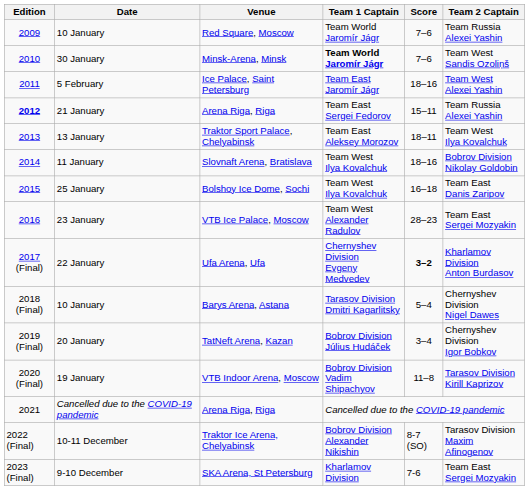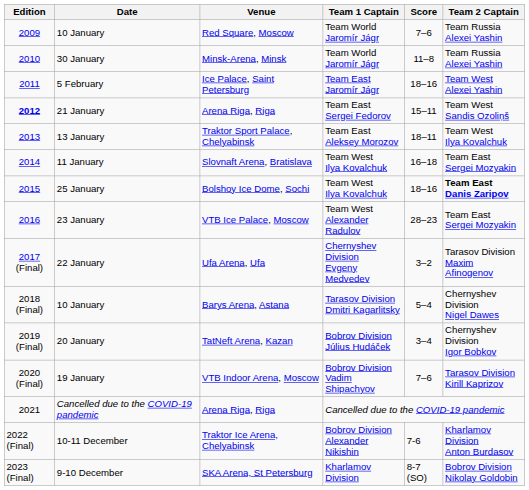30 January | Team 1 Captain: bold -> normal
30 January | Score: 7–6 -> 11–8
30 January | Team 2 Captain: Team West Sandis Ozoliņš -> Team Russia Alexei Yashin
21 January | Team 2 Captain: Team Russia Alexei Yashin -> Team West Sandis Ozoliņš
11 January | Score: 18–16 -> 16–18
11 January | Team 2 Captain: Bobrov Division Nikolay Goldobin -> Team East Sergei Mozyakin
25 January | Score: 16–18 -> 18–16
25 January | Team 2 Captain: normal -> bold
22 January | Score: bold -> normal
22 January | Team 2 Captain: Kharlamov Division Anton Burdasov -> Tarasov Division Maxim Afinogenov
19 January | Score: 11–8 -> 7–6
10-11 December | Score: 8-7 (SO) -> 7-6
10-11 December | Team 2 Captain: Tarasov Division Maxim Afinogenov -> Kharlamov Division Anton Burdasov
9-10 December | Score: 7-6 -> 8-7 (SO)
9-10 December | Team 2 Captain: Team East Sergei Mozyakin -> Bobrov Division Nikolay Goldobin
